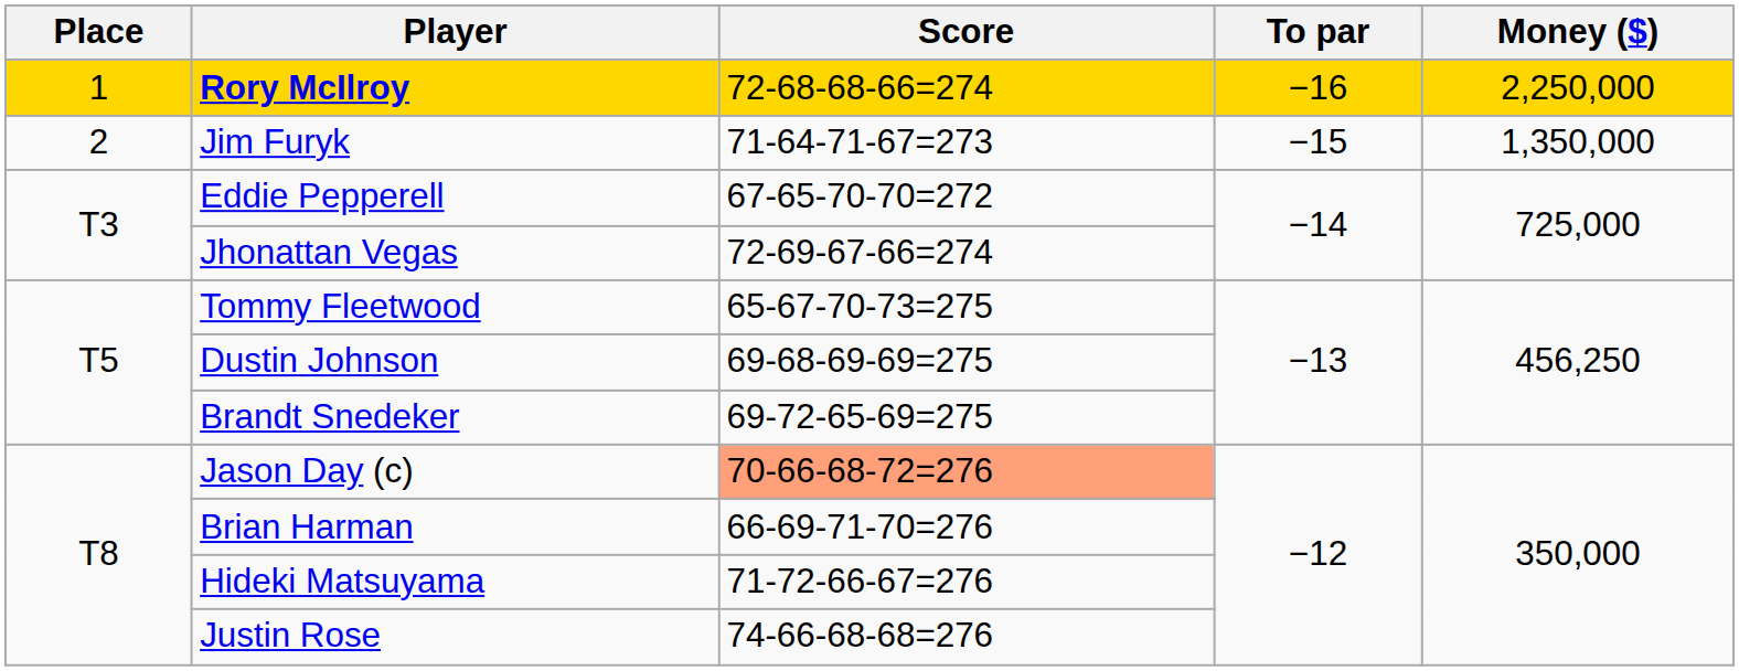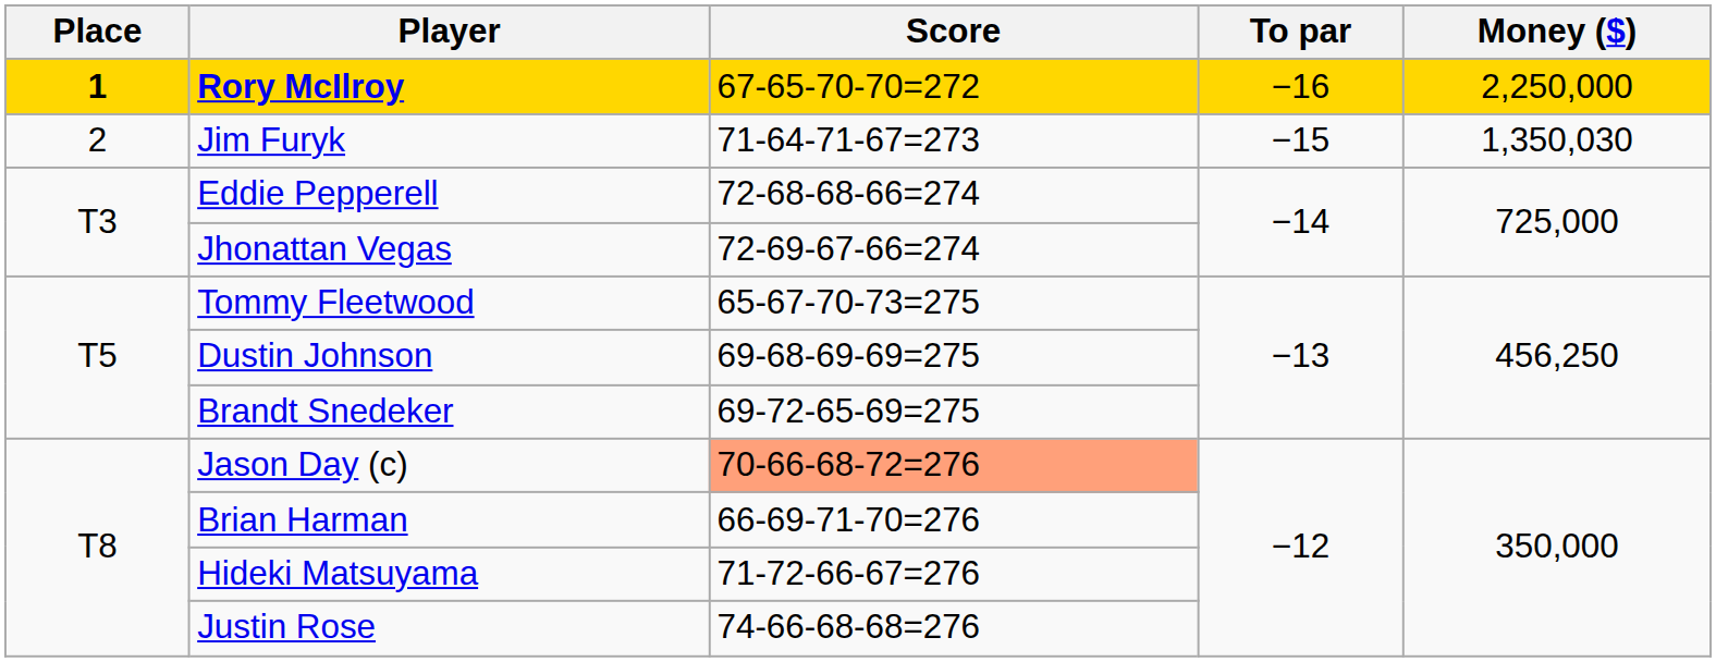Rory McIlroy | Place: normal -> bold
Rory McIlroy | Score: 72-68-68-66=274 -> 67-65-70-70=272
Jim Furyk | Money ($): 1,350,000 -> 1,350,030
Eddie Pepperell | Score: 67-65-70-70=272 -> 72-68-68-66=274
